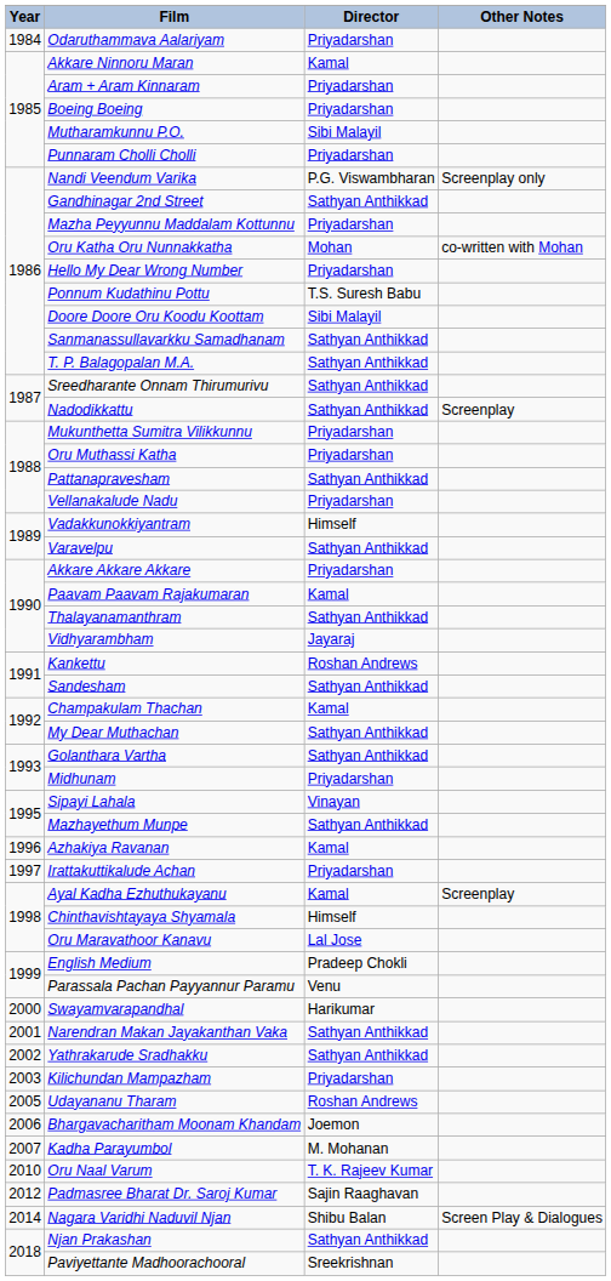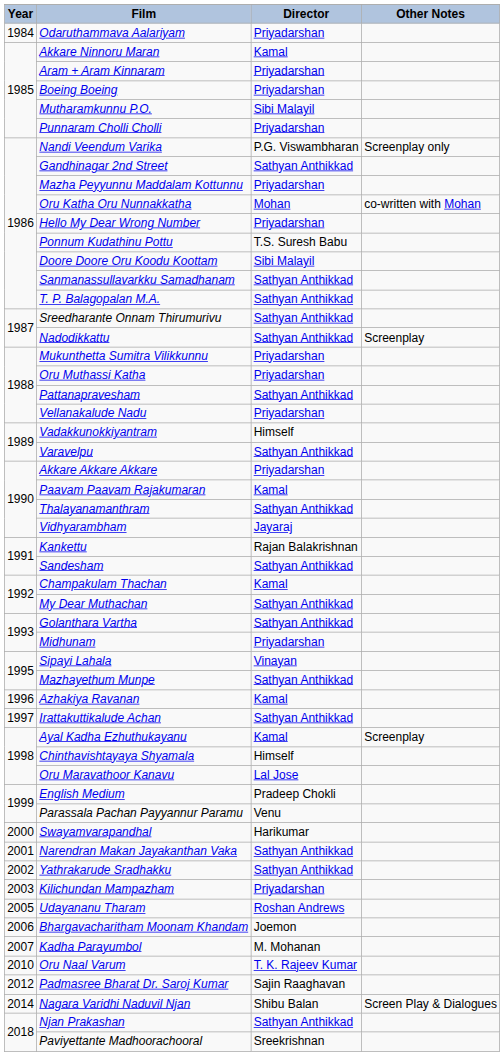Kankettu | Director: Roshan Andrews -> Rajan Balakrishnan
Irattakuttikalude Achan | Director: Priyadarshan -> Sathyan Anthikkad
